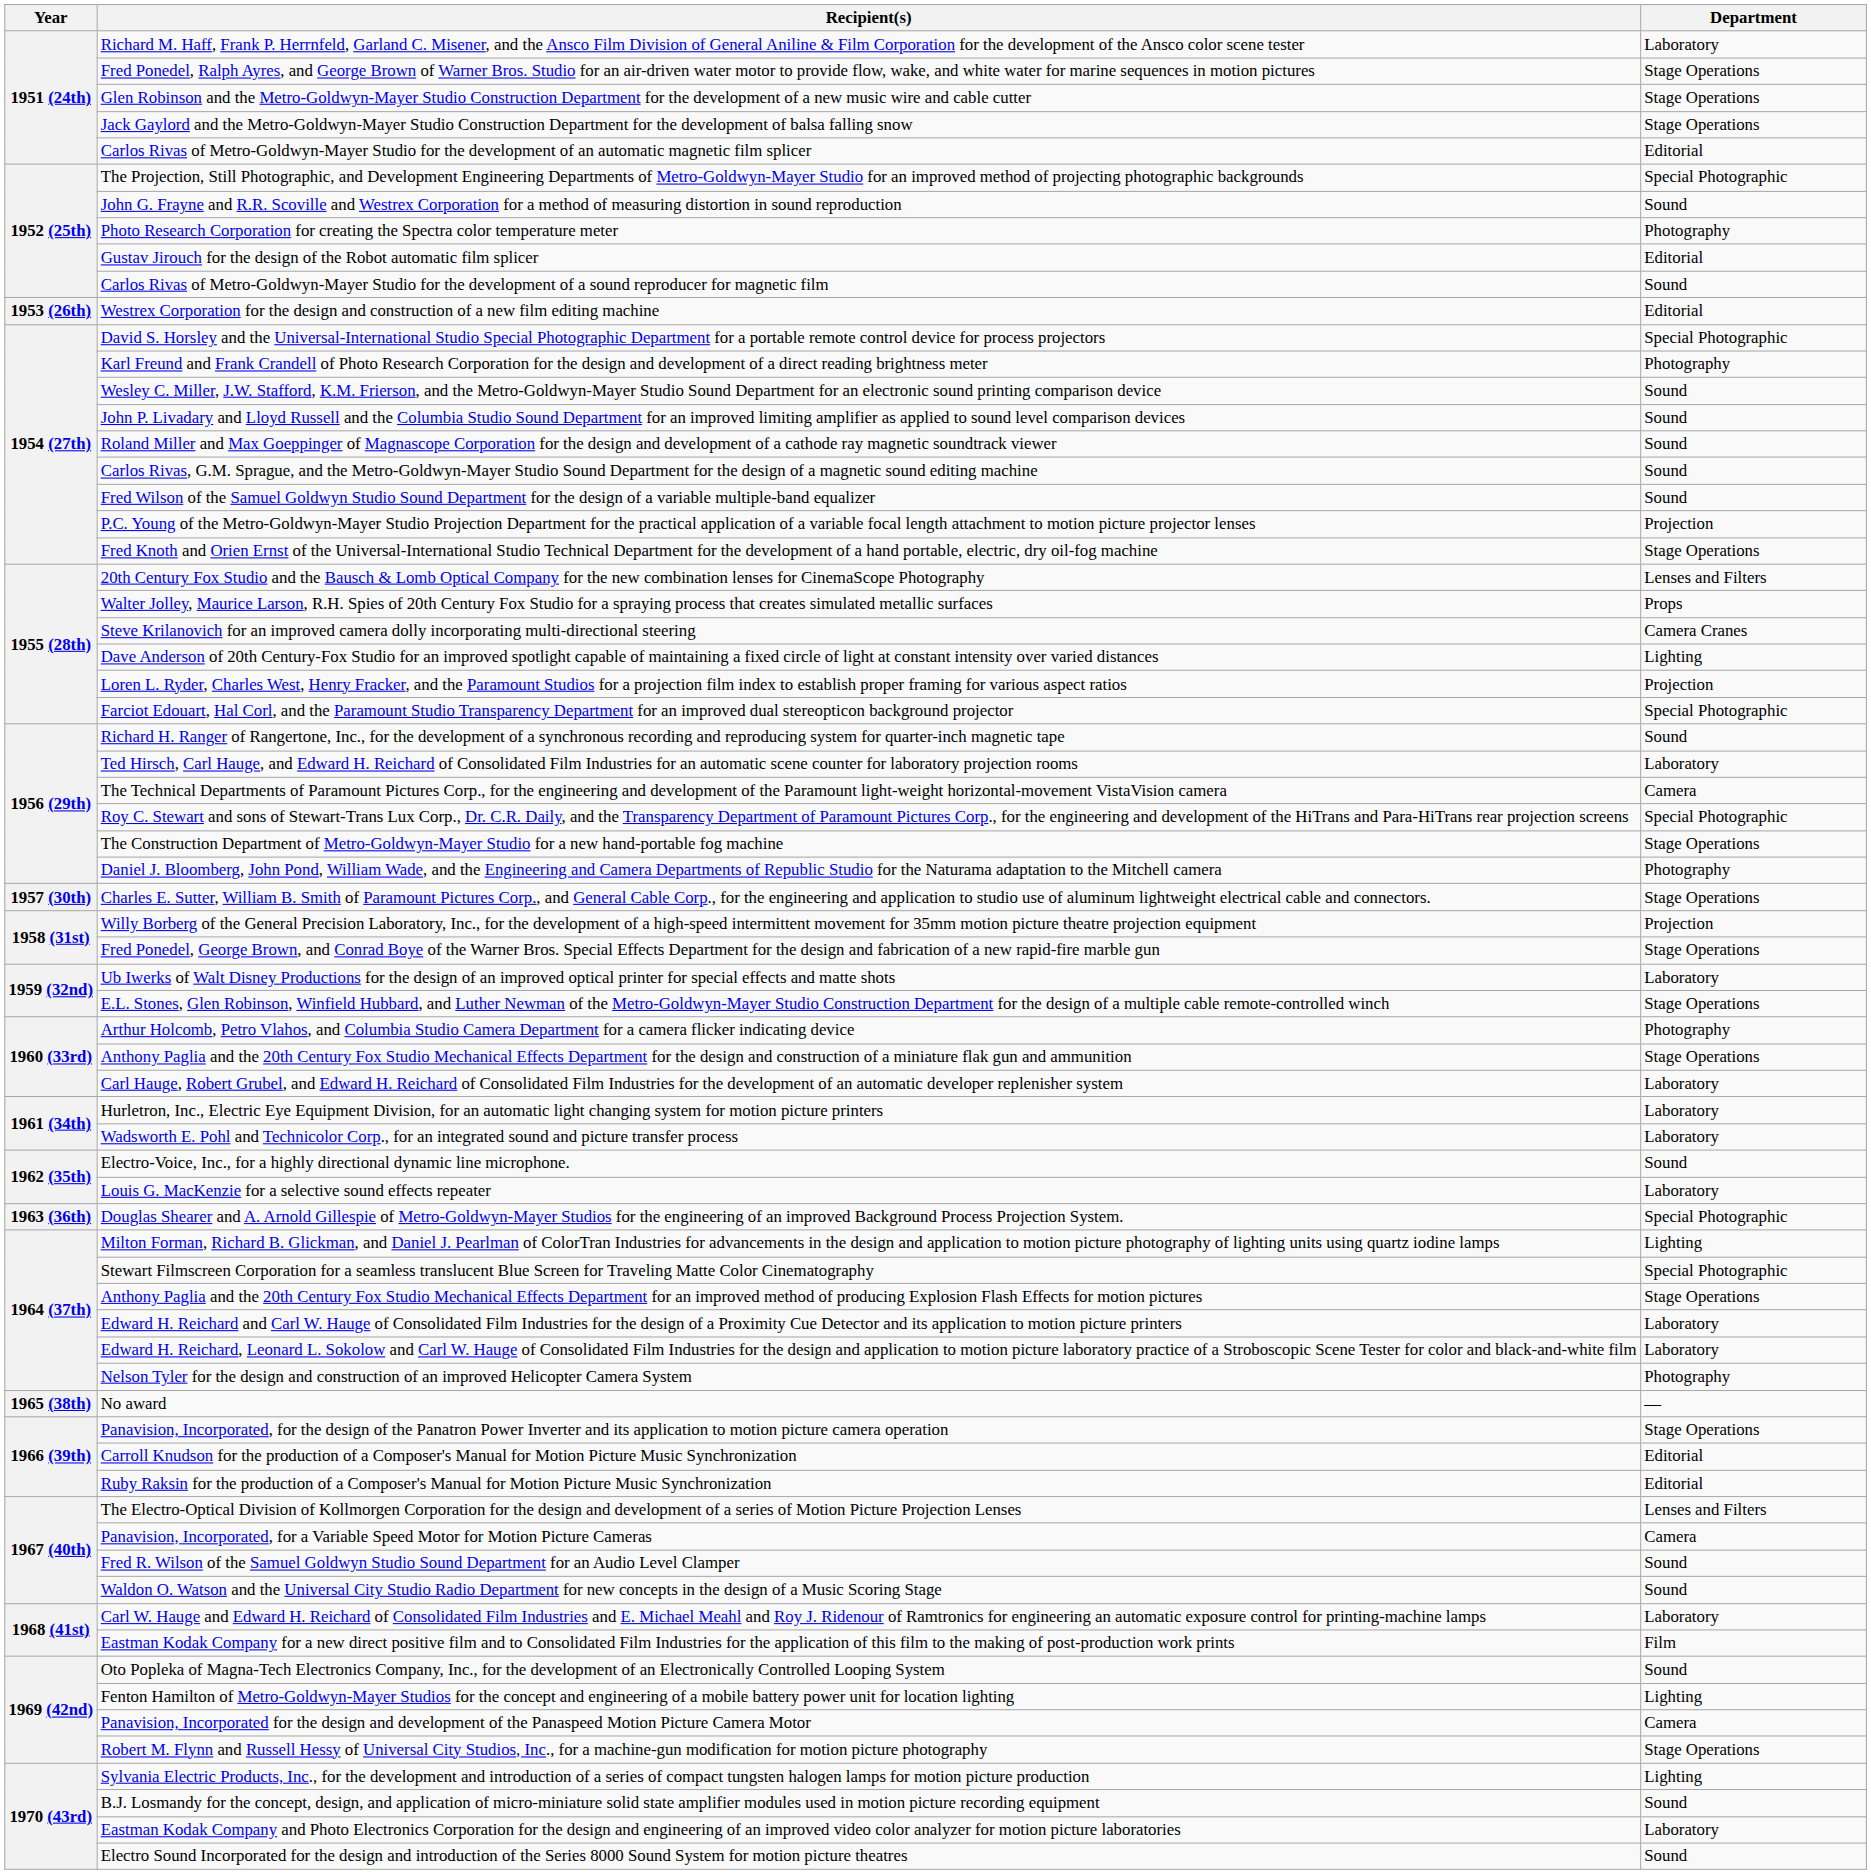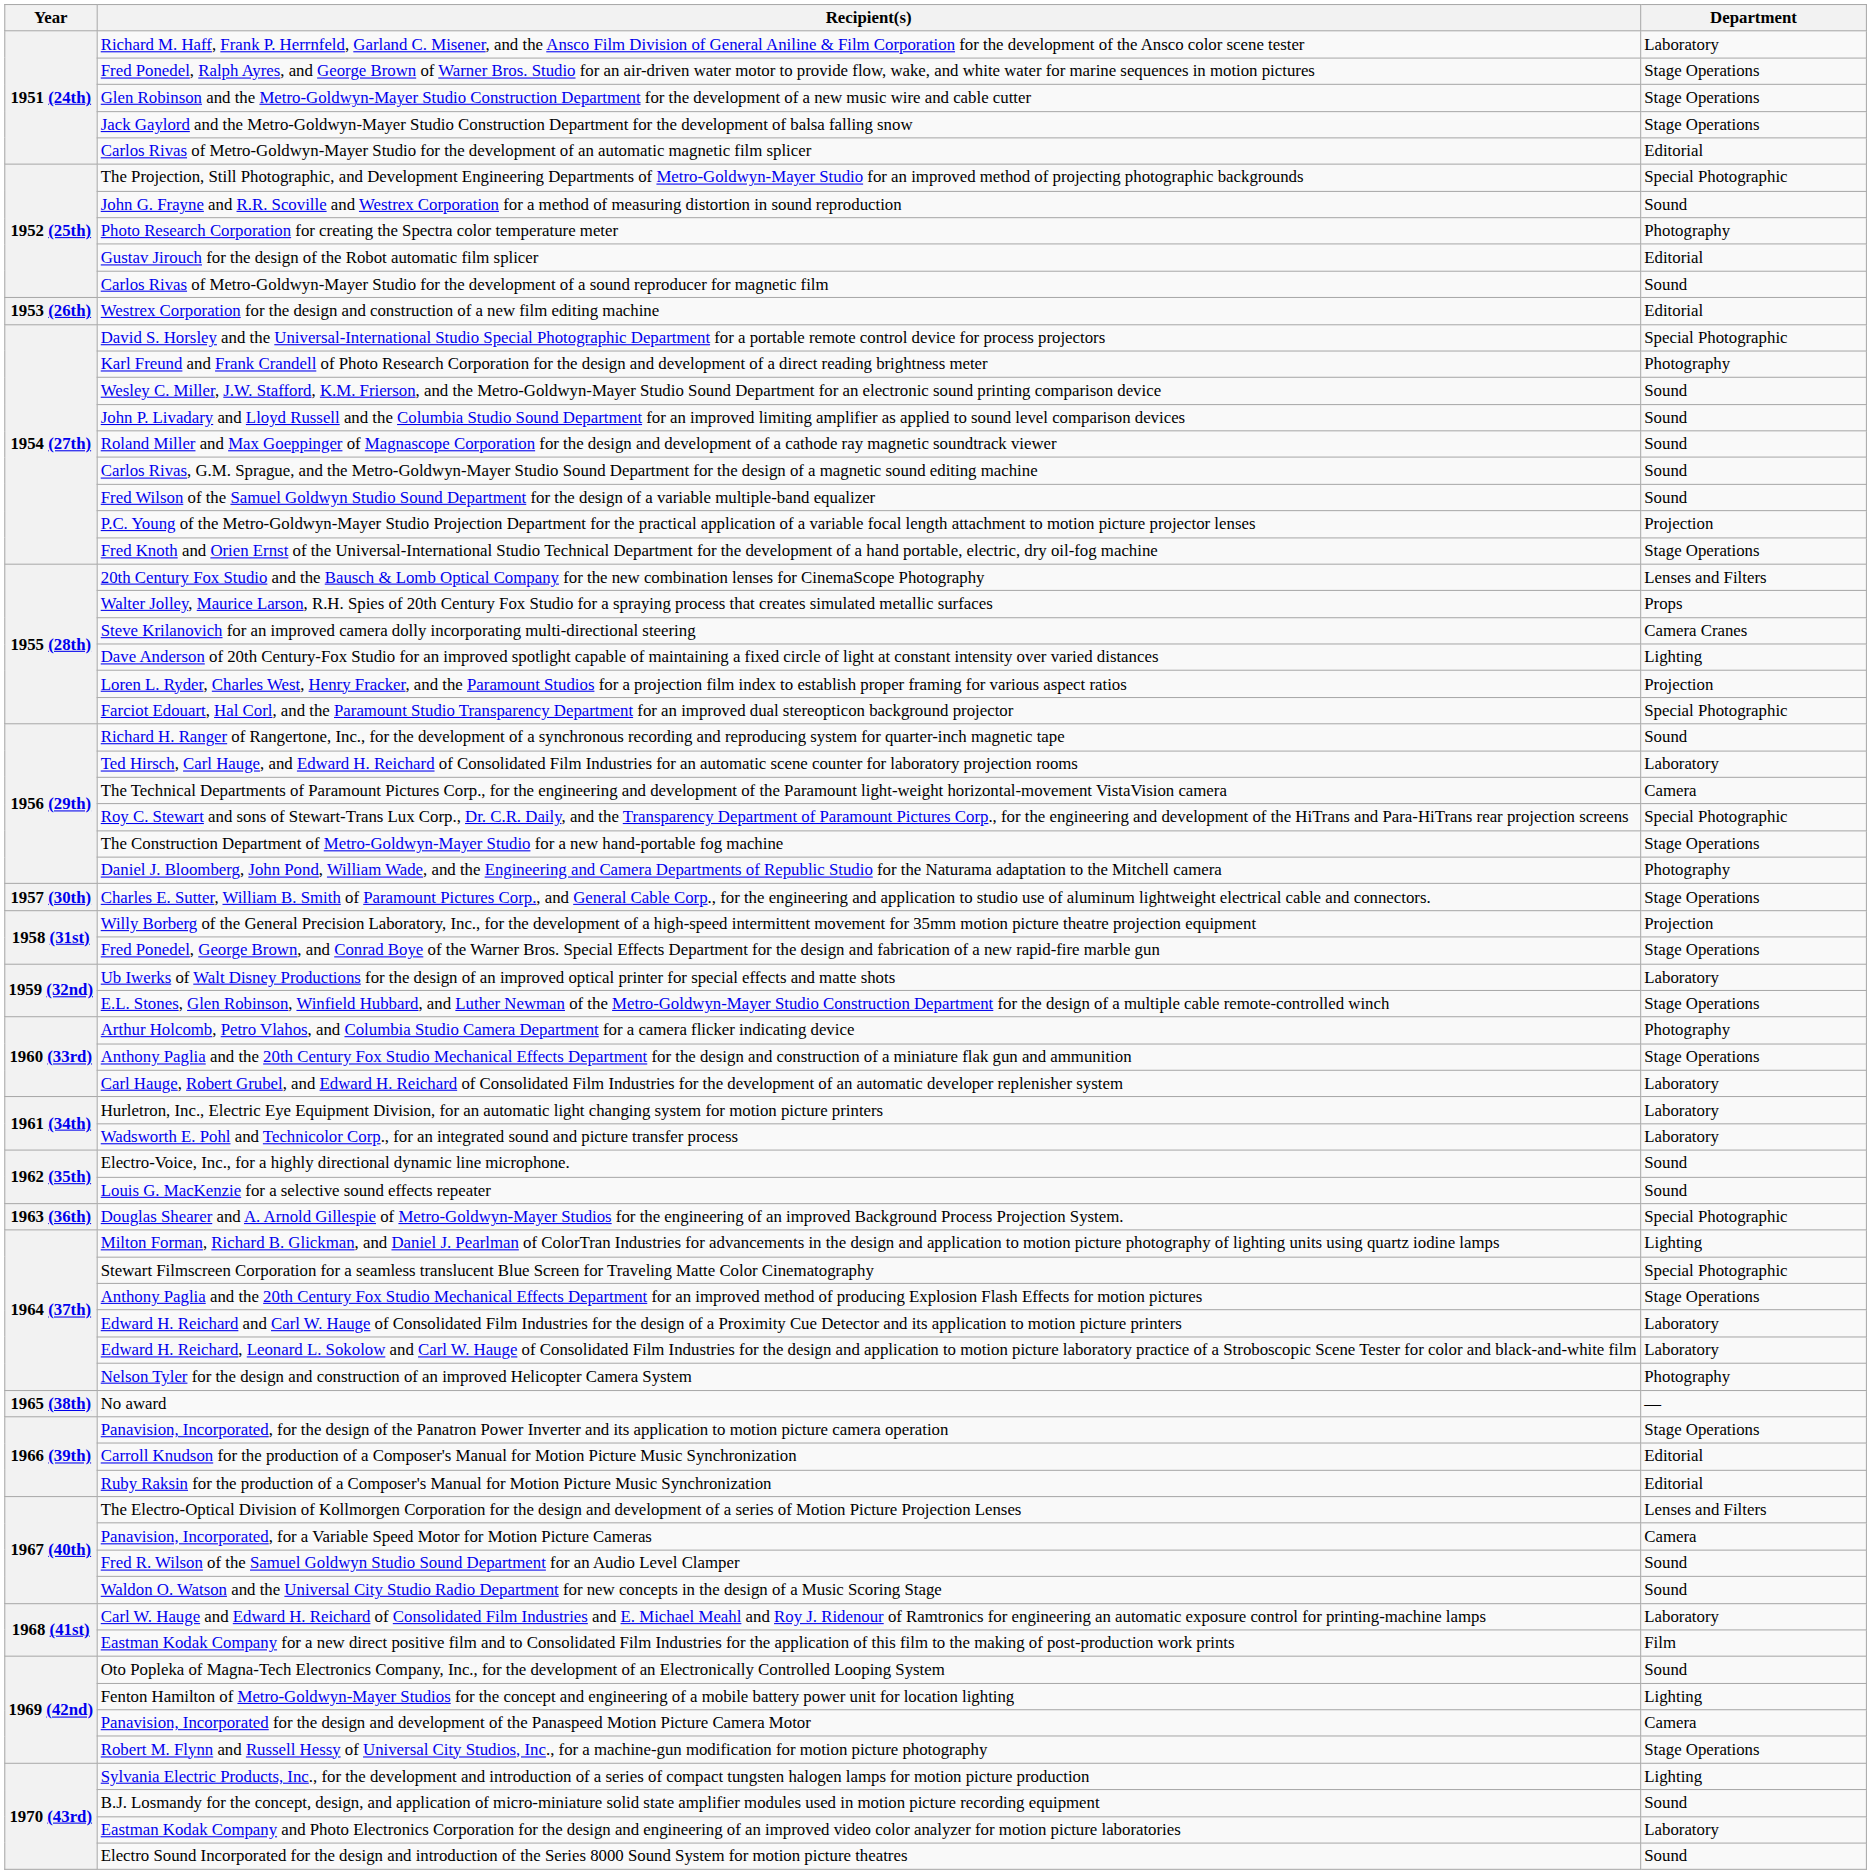Louis G. MacKenzie for a selective sound effects repeater | Department: Laboratory -> Sound
